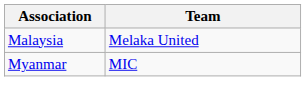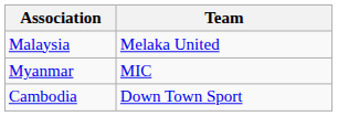+ row: Cambodia | Down Town Sport
